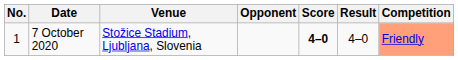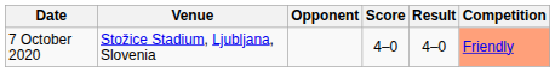- column: No. | 1
7 October 2020 | Score: bold -> normal
